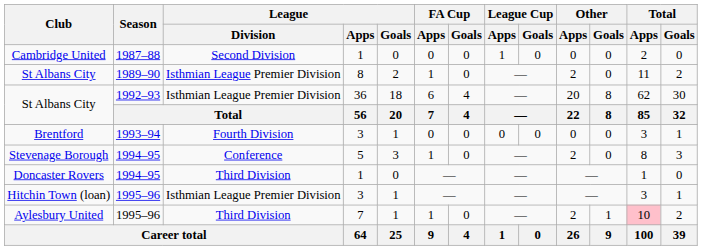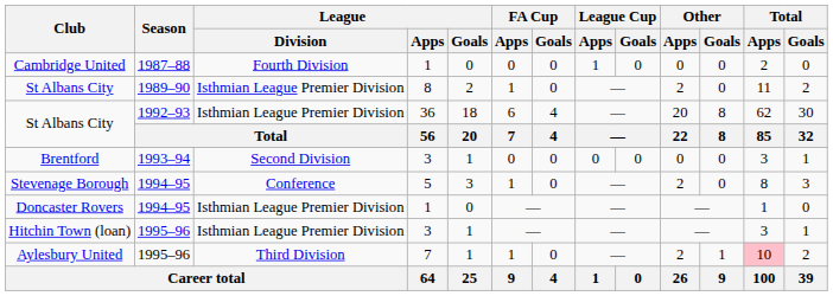Cambridge United | League / Division: Second Division -> Fourth Division
Brentford | League / Division: Fourth Division -> Second Division
Doncaster Rovers | League / Division: Third Division -> Isthmian League Premier Division
